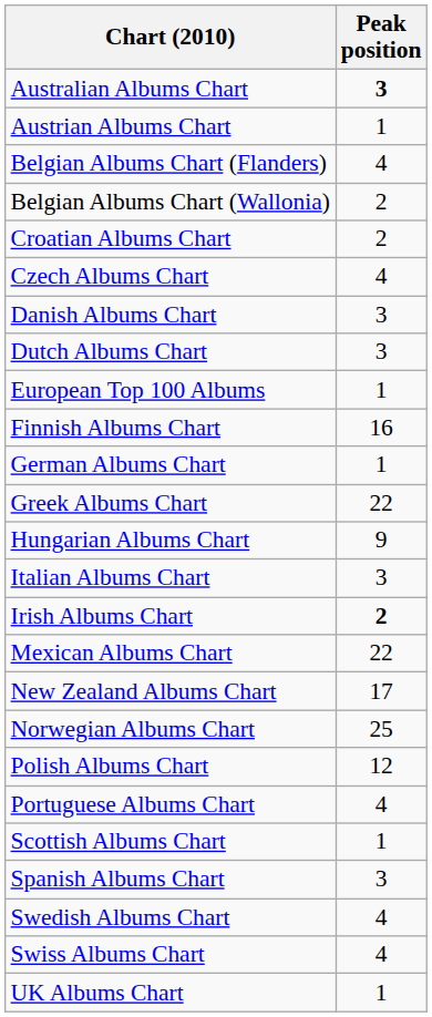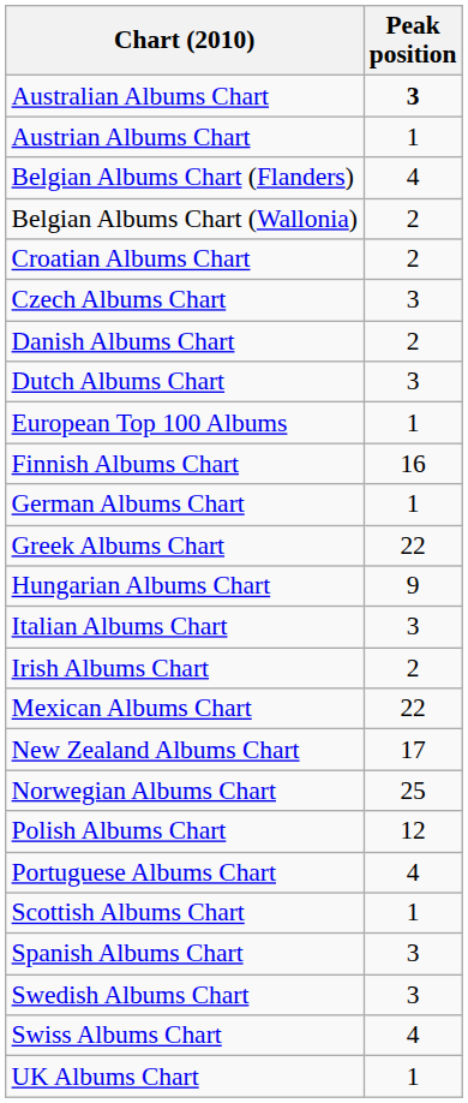Czech Albums Chart | Peak position: 4 -> 3
Danish Albums Chart | Peak position: 3 -> 2
Irish Albums Chart | Peak position: bold -> normal
Swedish Albums Chart | Peak position: 4 -> 3
